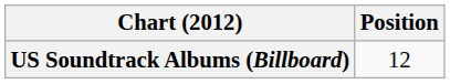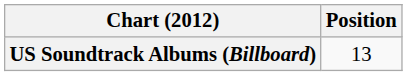US Soundtrack Albums (Billboard) | Position: 12 -> 13
